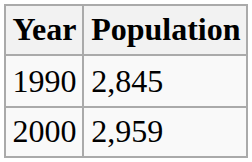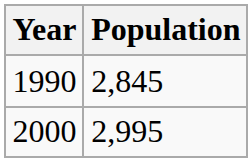2000 | Population: 2,959 -> 2,995
